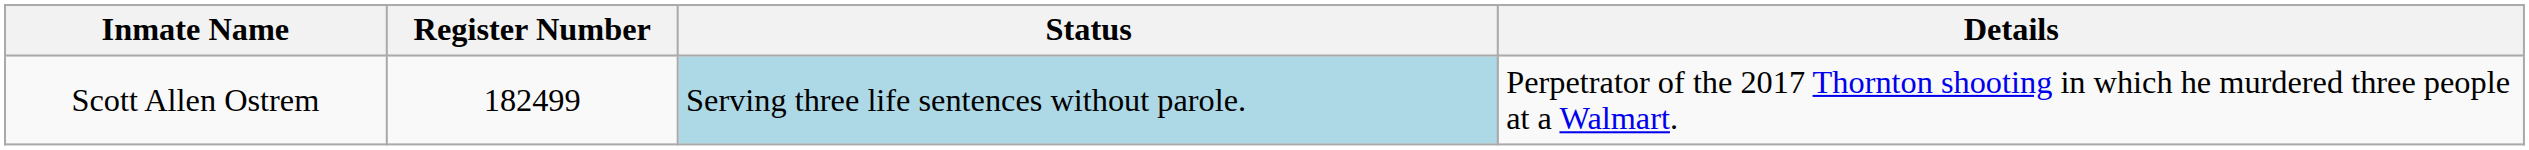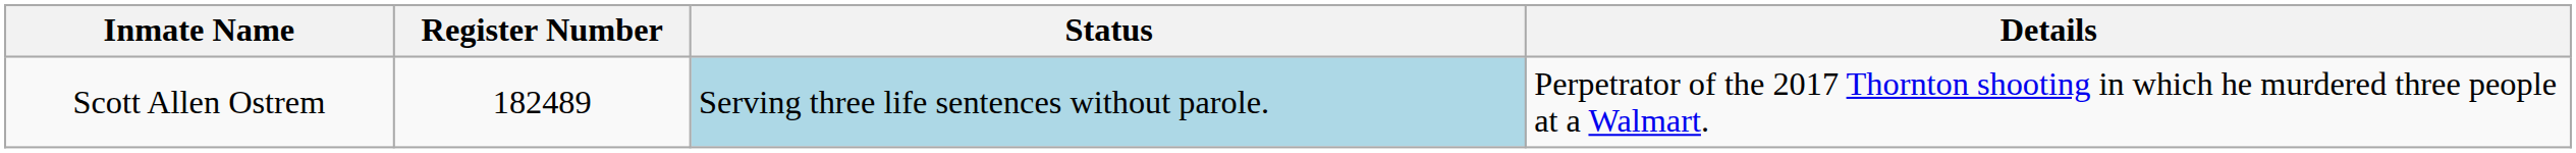Scott Allen Ostrem | Register Number: 182499 -> 182489
